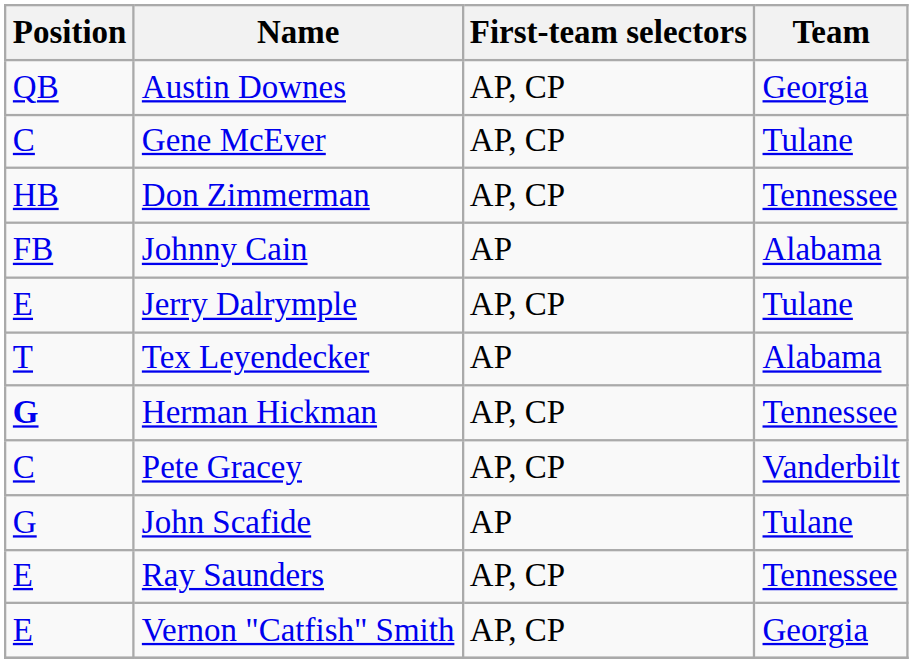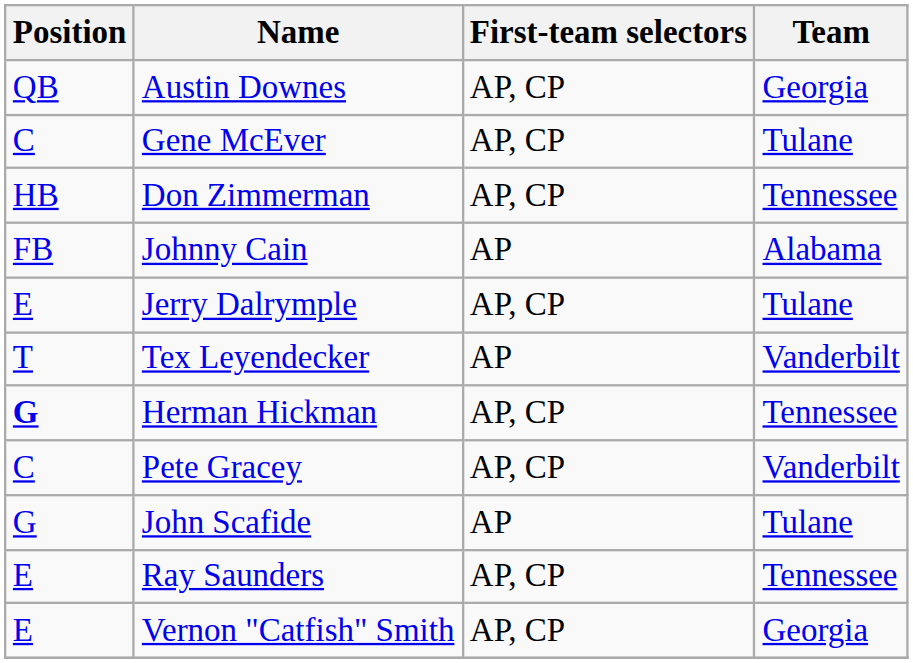Tex Leyendecker | Team: Alabama -> Vanderbilt
